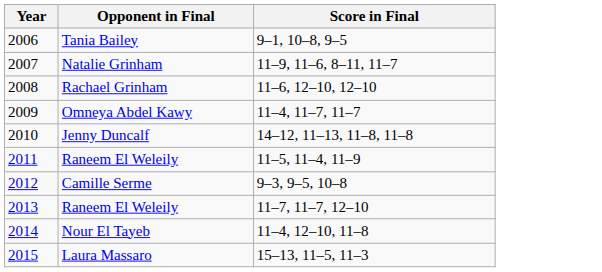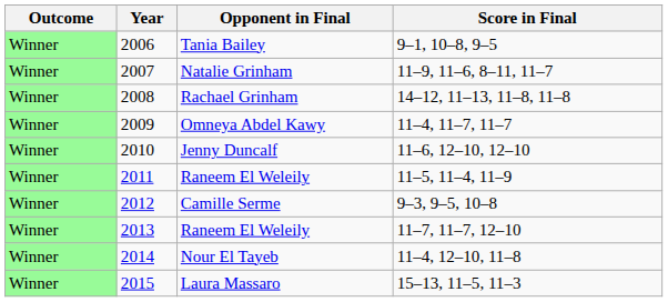+ column: Outcome | Winner | Winner | Winner | Winner | Winner | Winner | Winner | Winner | Winner | Winner
Rachael Grinham | Score in Final: 11–6, 12–10, 12–10 -> 14–12, 11–13, 11–8, 11–8
Jenny Duncalf | Score in Final: 14–12, 11–13, 11–8, 11–8 -> 11–6, 12–10, 12–10
